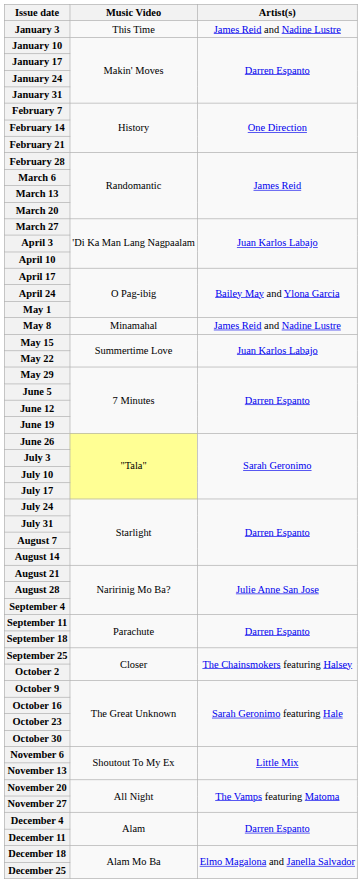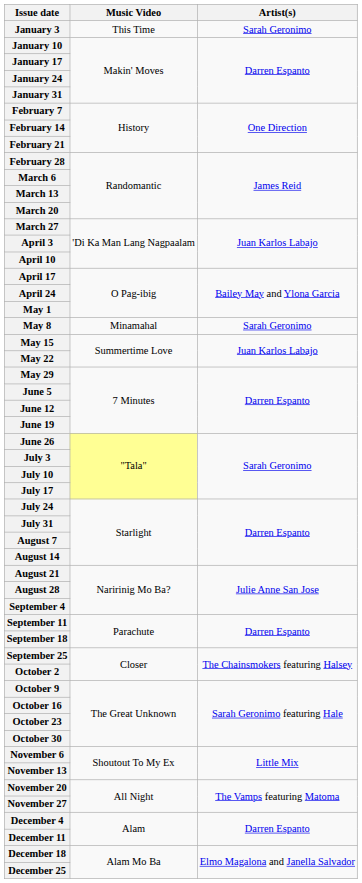January 3 | Artist(s): James Reid and Nadine Lustre -> Sarah Geronimo
May 8 | Artist(s): James Reid and Nadine Lustre -> Sarah Geronimo
